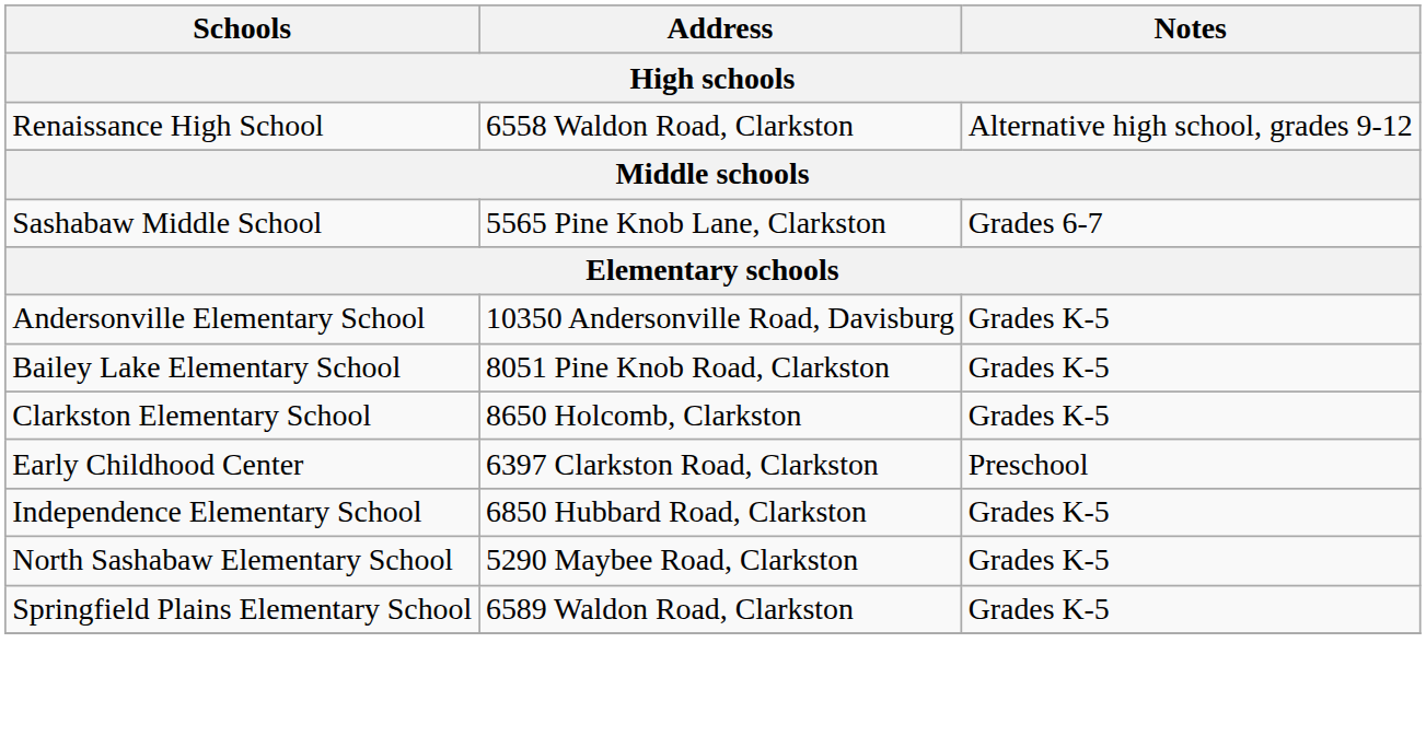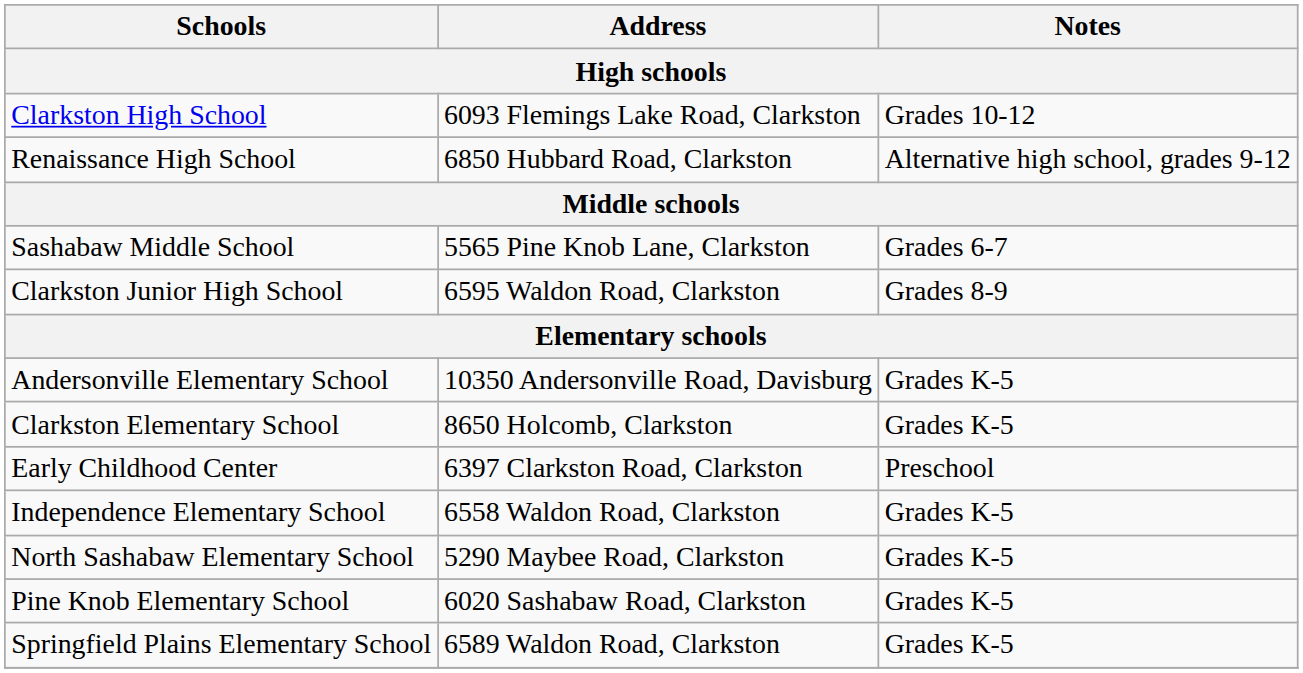+ row: Clarkston High School | 6093 Flemings Lake Road, Clarkston | Grades 10-12
Renaissance High School | Address: 6558 Waldon Road, Clarkston -> 6850 Hubbard Road, Clarkston
+ row: Clarkston Junior High School | 6595 Waldon Road, Clarkston | Grades 8-9
- row: Bailey Lake Elementary School | 8051 Pine Knob Road, Clarkston | Grades K-5
Independence Elementary School | Address: 6850 Hubbard Road, Clarkston -> 6558 Waldon Road, Clarkston
+ row: Pine Knob Elementary School | 6020 Sashabaw Road, Clarkston | Grades K-5
